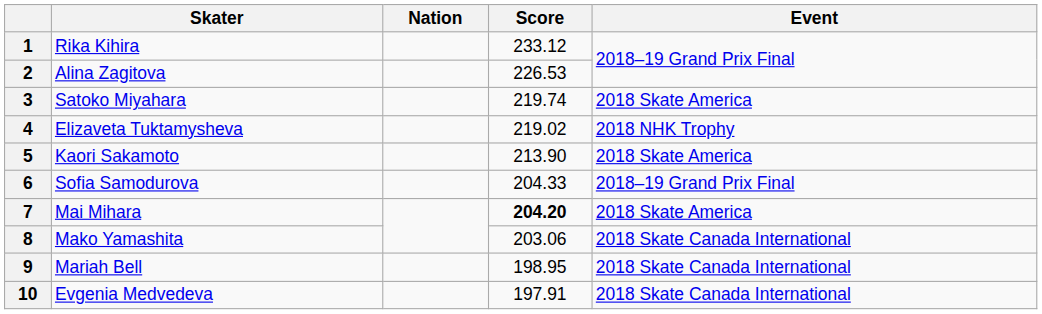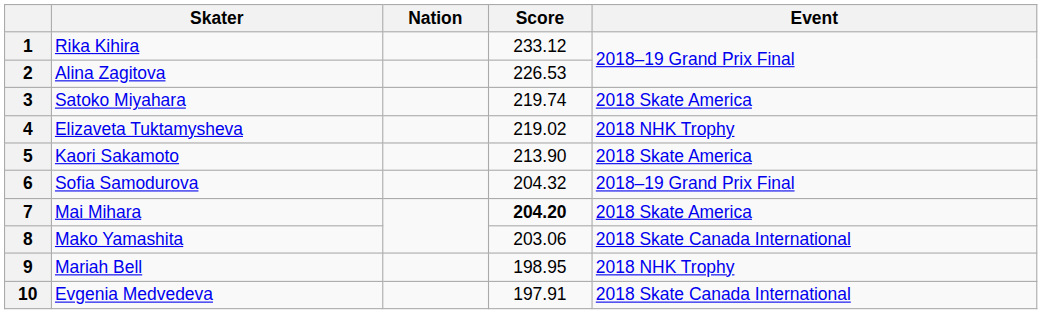6 | Score: 204.33 -> 204.32
9 | Event: 2018 Skate Canada International -> 2018 NHK Trophy
